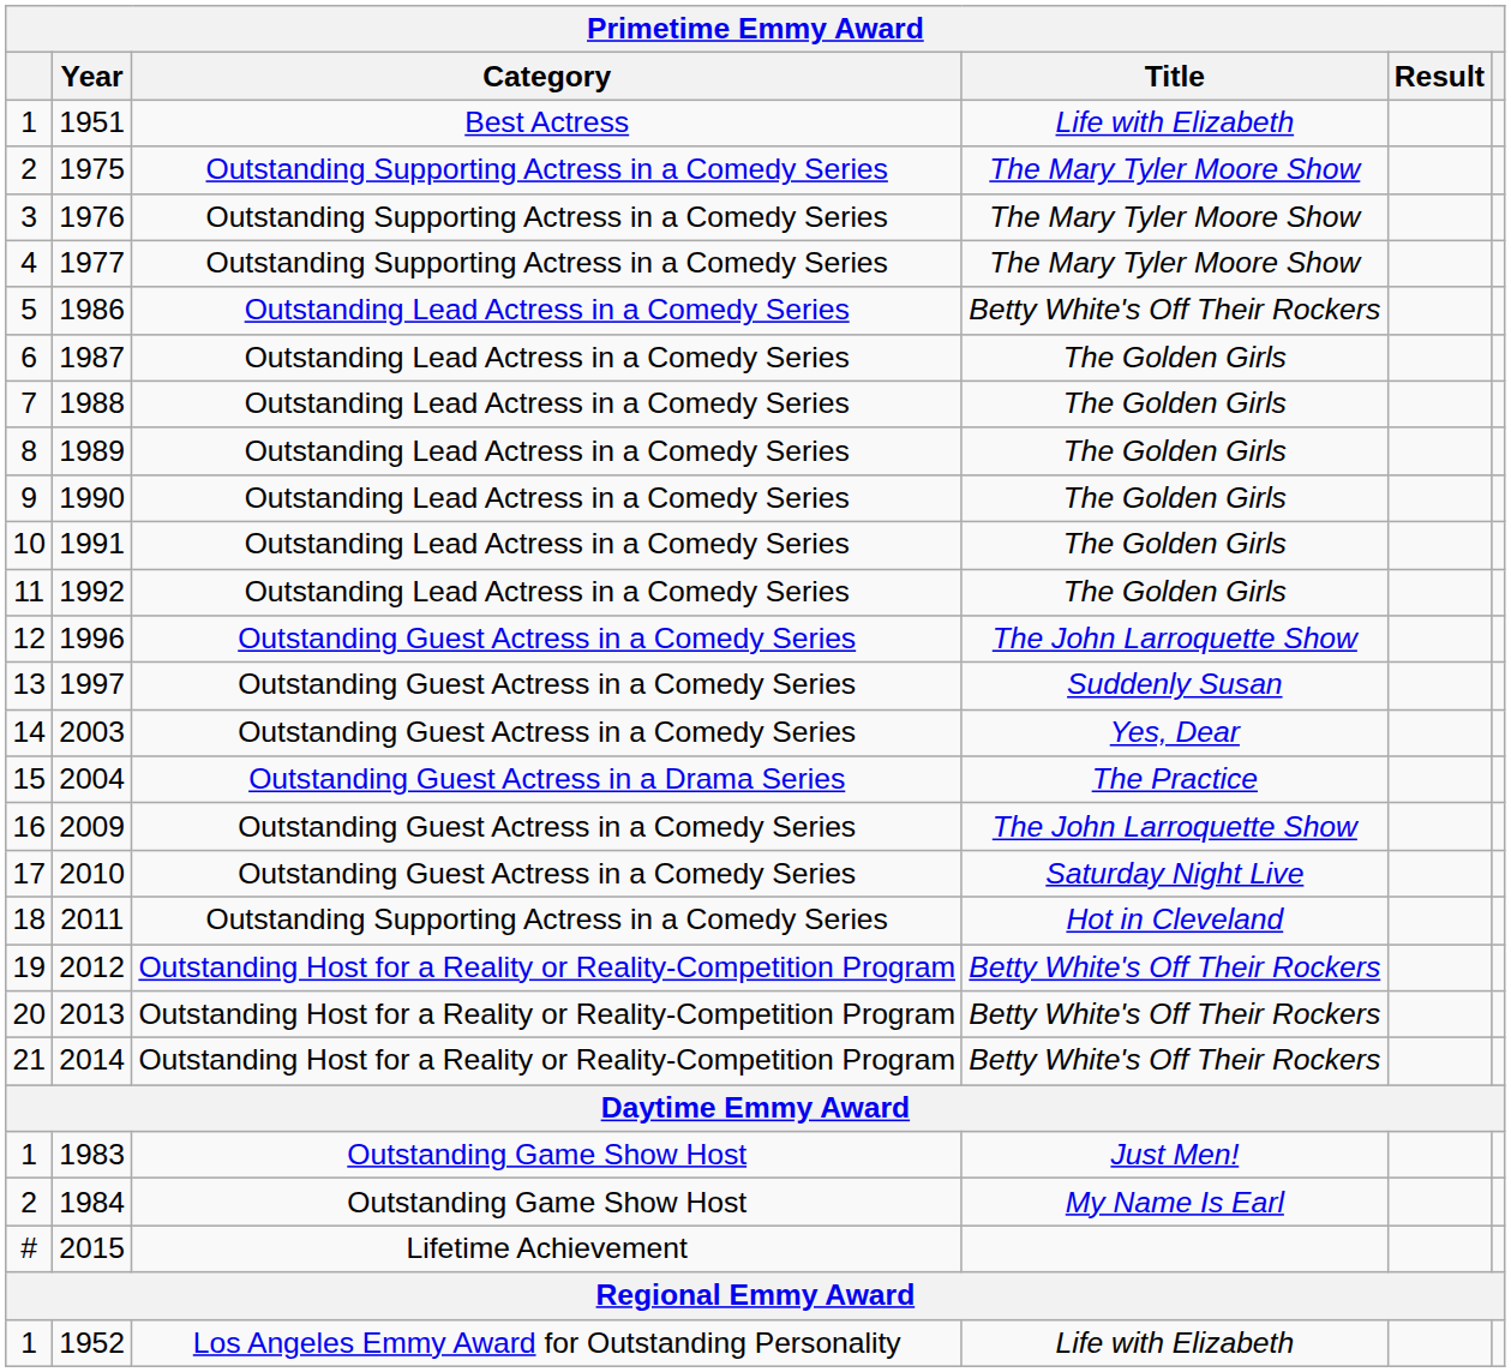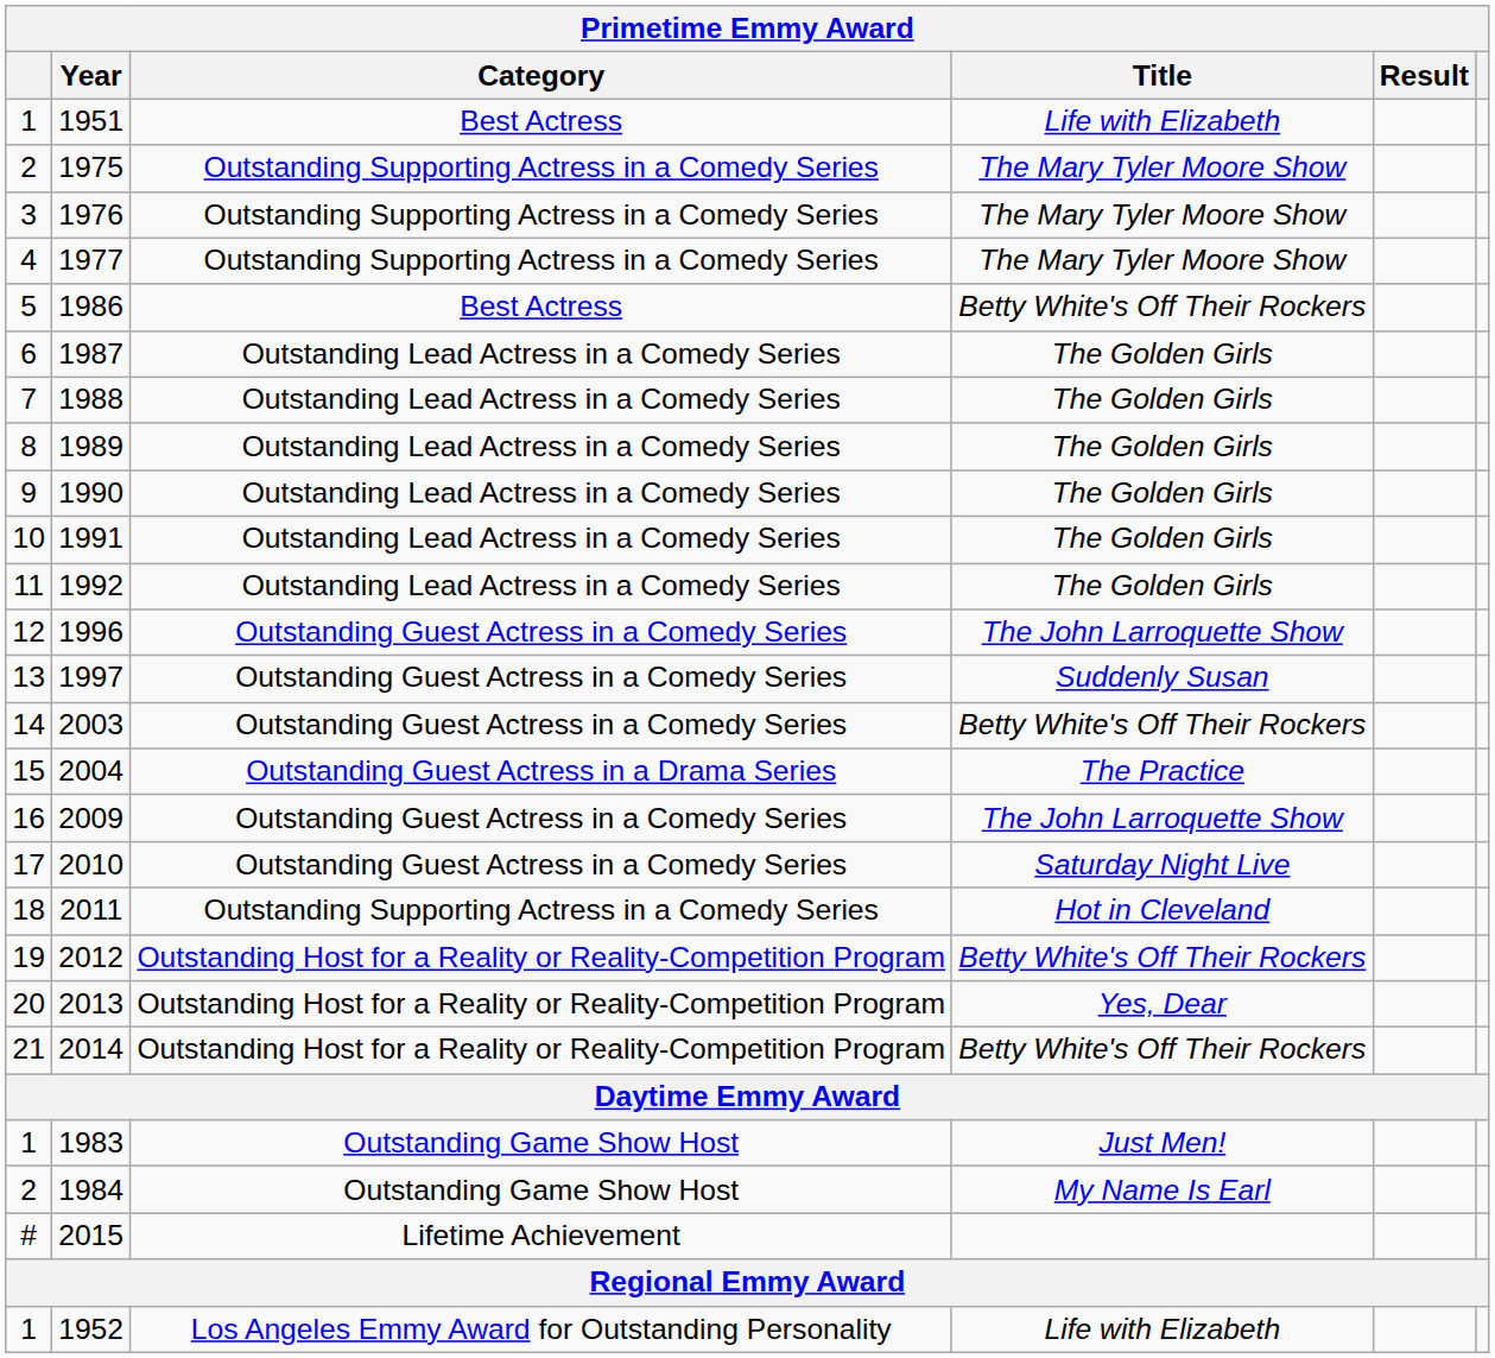1986 | Category: Outstanding Lead Actress in a Comedy Series -> Best Actress
2003 | Title: Yes, Dear -> Betty White's Off Their Rockers
2013 | Title: Betty White's Off Their Rockers -> Yes, Dear
